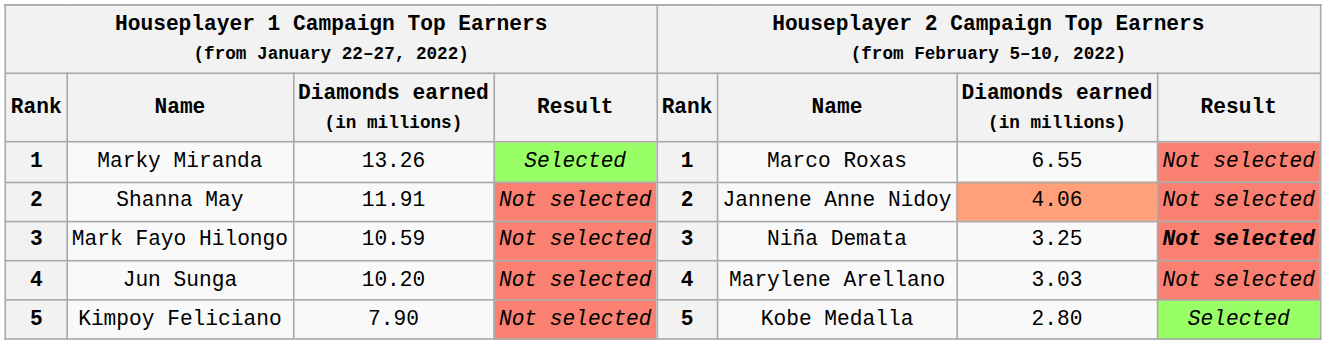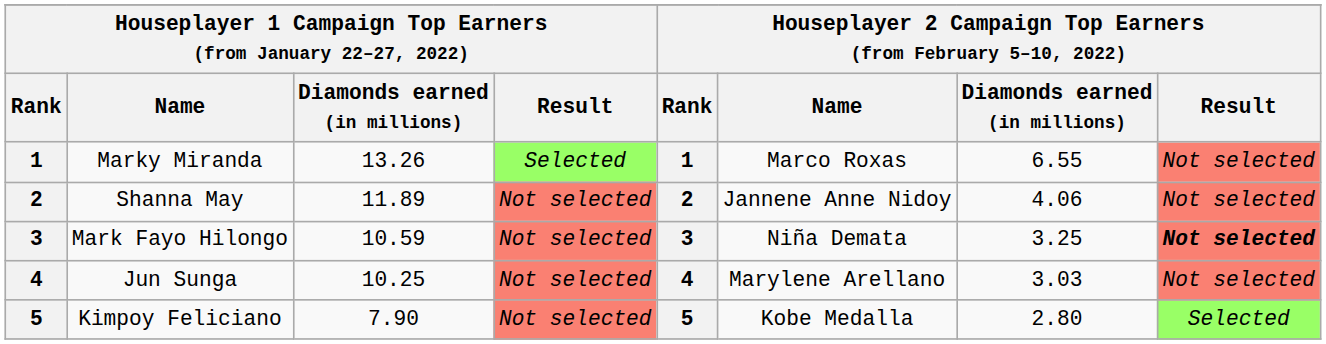Shanna May | column 3: 11.91 -> 11.89
Shanna May | column 7: lightsalmon background -> no background
Jun Sunga | column 3: 10.20 -> 10.25
